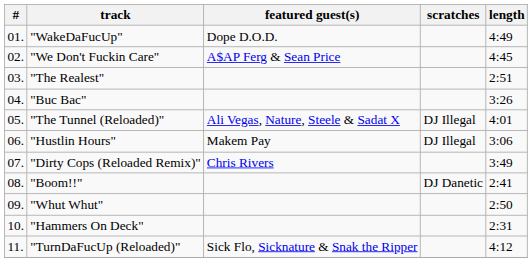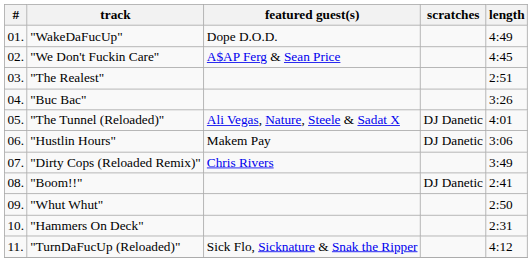"The Tunnel (Reloaded)" | scratches: DJ Illegal -> DJ Danetic
"Hustlin Hours" | scratches: DJ Illegal -> DJ Danetic
